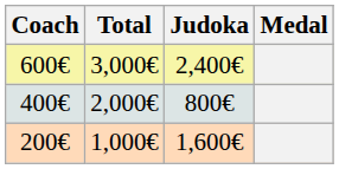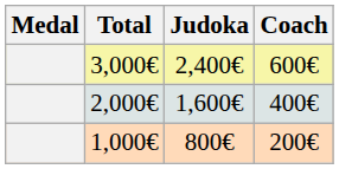columns swapped: Medal <-> Coach
2,000€ | Judoka: 800€ -> 1,600€
1,000€ | Judoka: 1,600€ -> 800€
